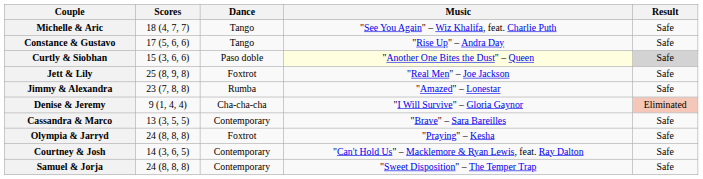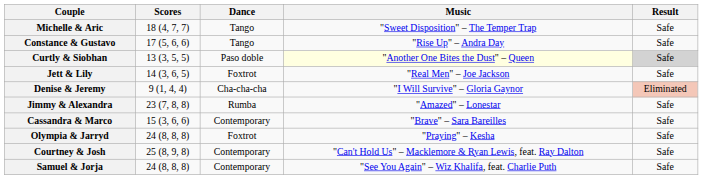Michelle & Aric | Music: "See You Again" – Wiz Khalifa, feat. Charlie Puth -> "Sweet Disposition" – The Temper Trap
Curtly & Siobhan | Scores: 15 (3, 6, 6) -> 13 (3, 5, 5)
Jett & Lily | Scores: 25 (8, 9, 8) -> 14 (3, 6, 5)
rows swapped: Denise & Jeremy <-> Jimmy & Alexandra
Cassandra & Marco | Scores: 13 (3, 5, 5) -> 15 (3, 6, 6)
Courtney & Josh | Scores: 14 (3, 6, 5) -> 25 (8, 9, 8)
Samuel & Jorja | Music: "Sweet Disposition" – The Temper Trap -> "See You Again" – Wiz Khalifa, feat. Charlie Puth
